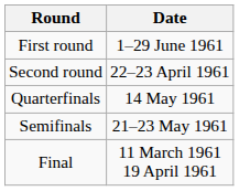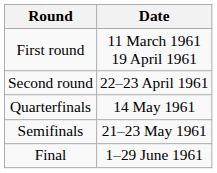First round | Date: 1–29 June 1961 -> 11 March 1961 19 April 1961
Final | Date: 11 March 1961 19 April 1961 -> 1–29 June 1961
